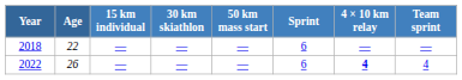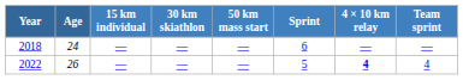2018 | Age: 22 -> 24
2022 | Sprint: 6 -> 5
